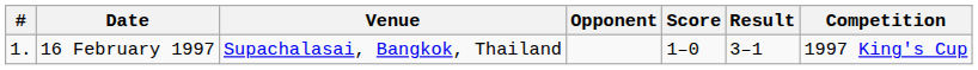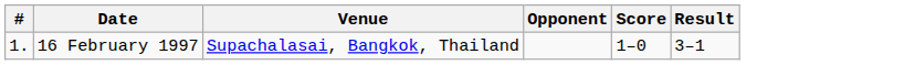- column: Competition | 1997 King's Cup
